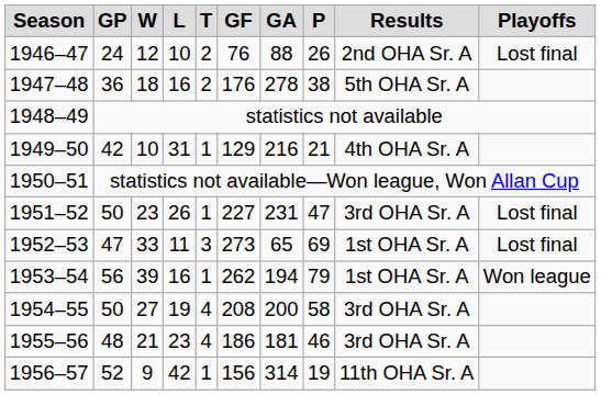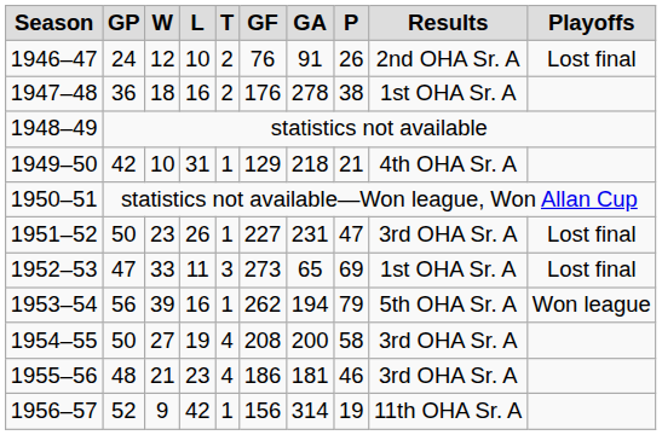1946–47 | GA: 88 -> 91
1947–48 | Results: 5th OHA Sr. A -> 1st OHA Sr. A
1949–50 | GA: 216 -> 218
1953–54 | Results: 1st OHA Sr. A -> 5th OHA Sr. A
